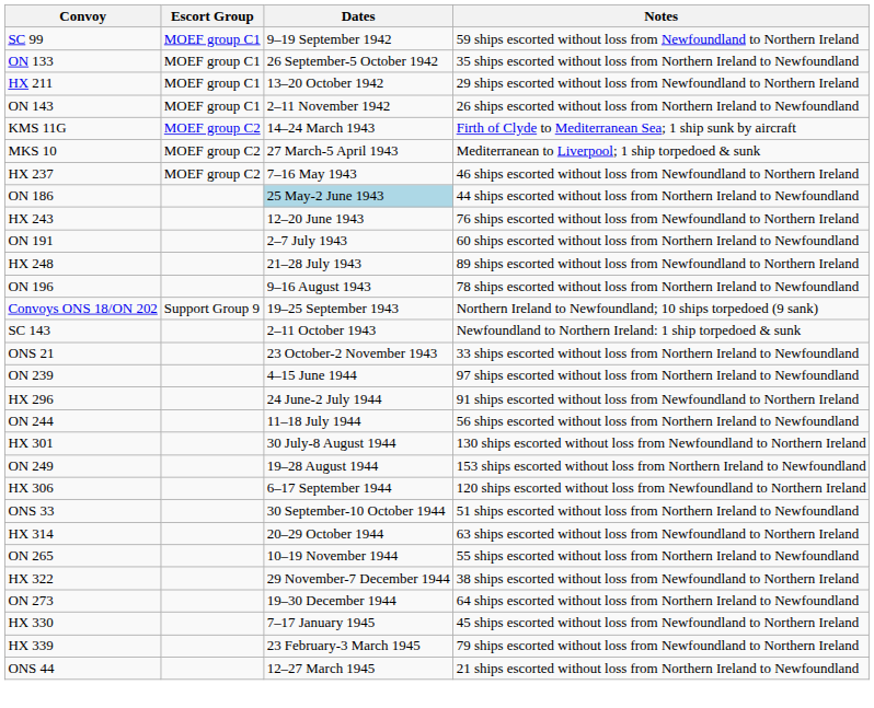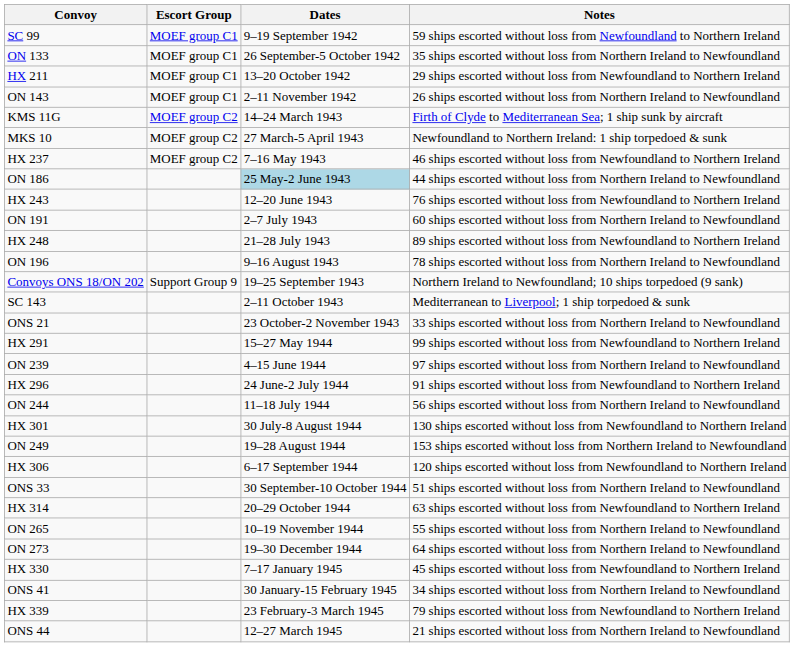MKS 10 | Notes: Mediterranean to Liverpool; 1 ship torpedoed & sunk -> Newfoundland to Northern Ireland: 1 ship torpedoed & sunk
SC 143 | Notes: Newfoundland to Northern Ireland: 1 ship torpedoed & sunk -> Mediterranean to Liverpool; 1 ship torpedoed & sunk
+ row: HX 291 | 15–27 May 1944 | 99 ships escorted without loss from Newfoundland to Northern Ireland
- row: HX 322 | 29 November-7 December 1944 | 38 ships escorted without loss from Newfoundland to Northern Ireland
+ row: ONS 41 | 30 January-15 February 1945 | 34 ships escorted without loss from Northern Ireland to Newfoundland
